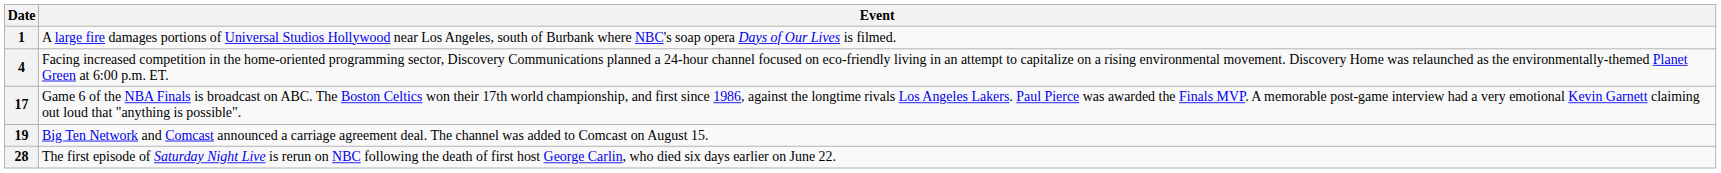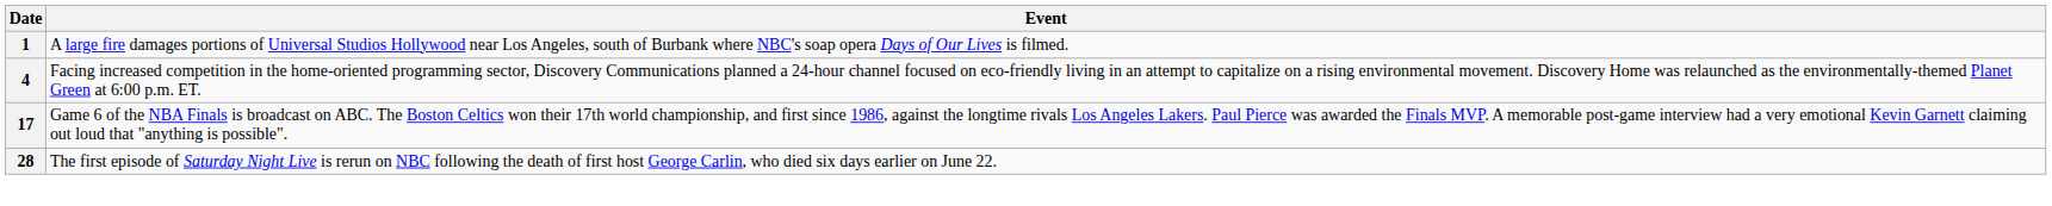- row: 19 | Big Ten Network and Comcast announced a carriage agreement deal. The channel was added to Comcast on August 15.
